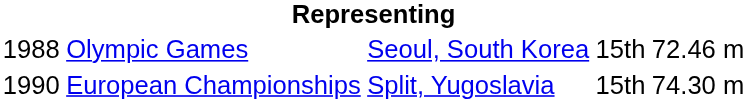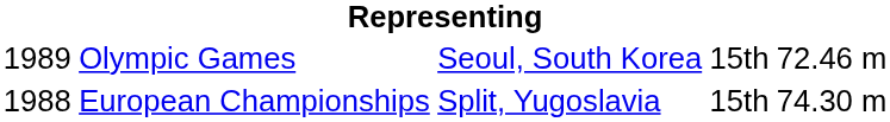Olympic Games | column 1: 1988 -> 1989
European Championships | column 1: 1990 -> 1988
